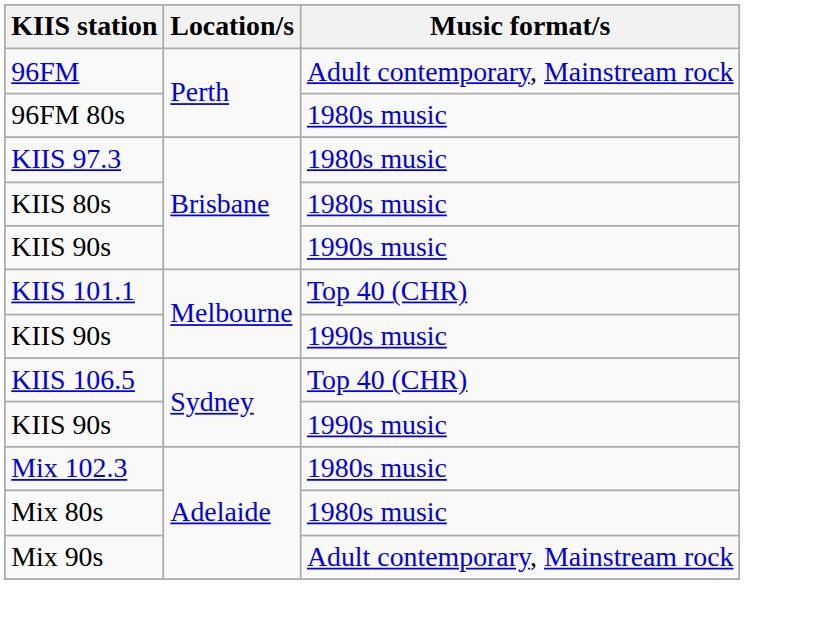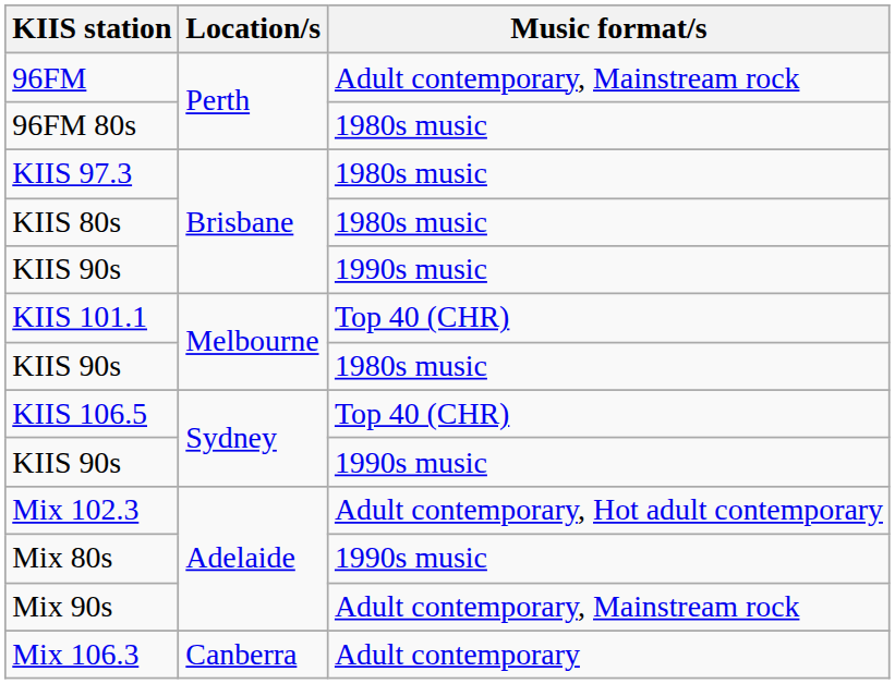KIIS 90s / Melbourne | Music format/s: 1990s music -> 1980s music
Mix 102.3 | Music format/s: 1980s music -> Adult contemporary, Hot adult contemporary
Mix 80s | Music format/s: 1980s music -> 1990s music
+ row: Mix 106.3 | Canberra | Adult contemporary
